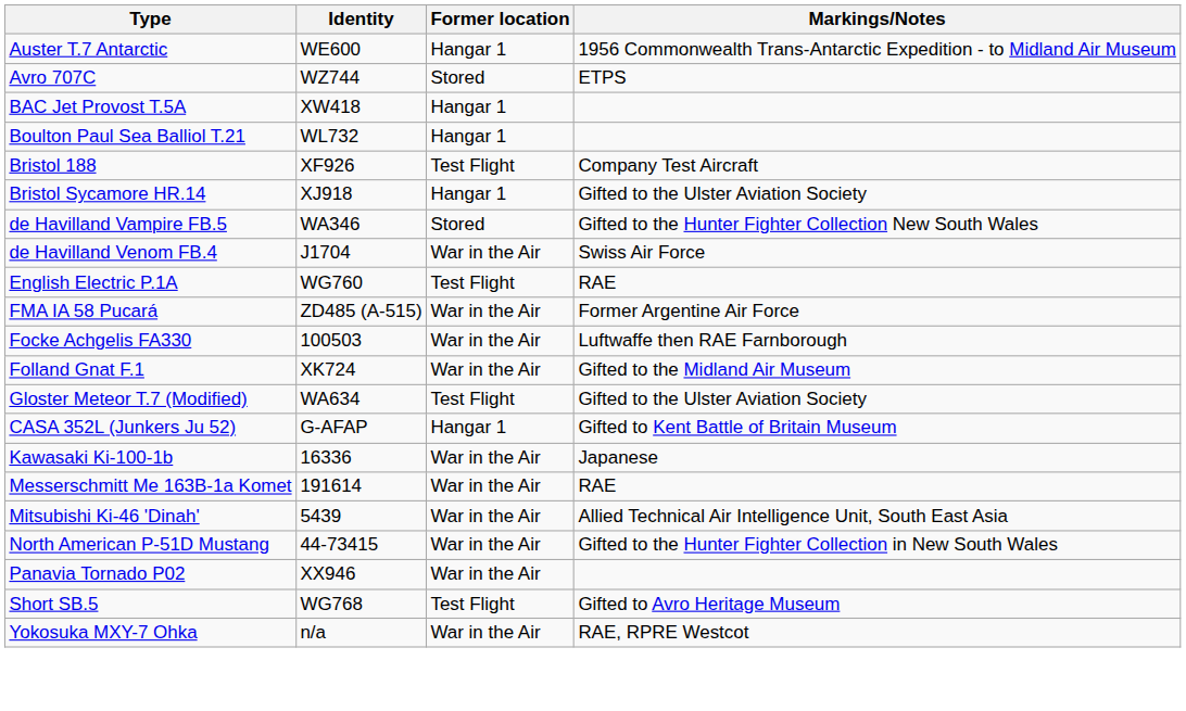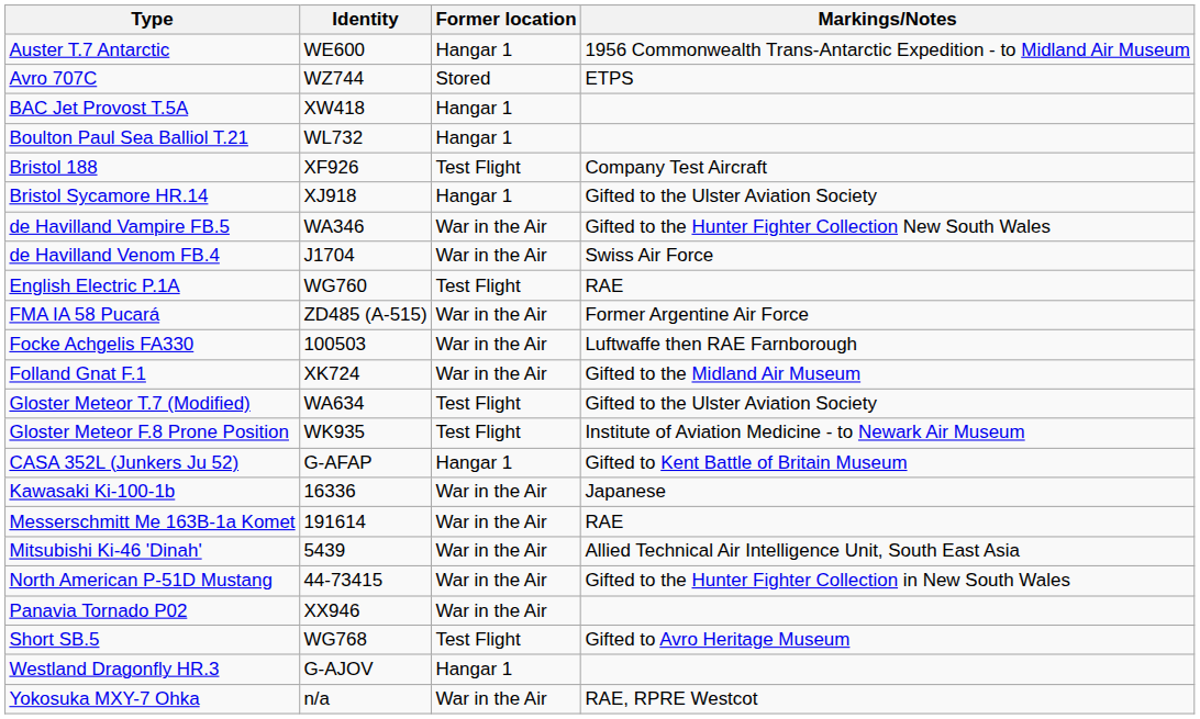de Havilland Vampire FB.5 | Former location: Stored -> War in the Air
+ row: Gloster Meteor F.8 Prone Position | WK935 | Test Flight | Institute of Aviation Medicine - to Newark Air Museum
+ row: Westland Dragonfly HR.3 | G-AJOV | Hangar 1
